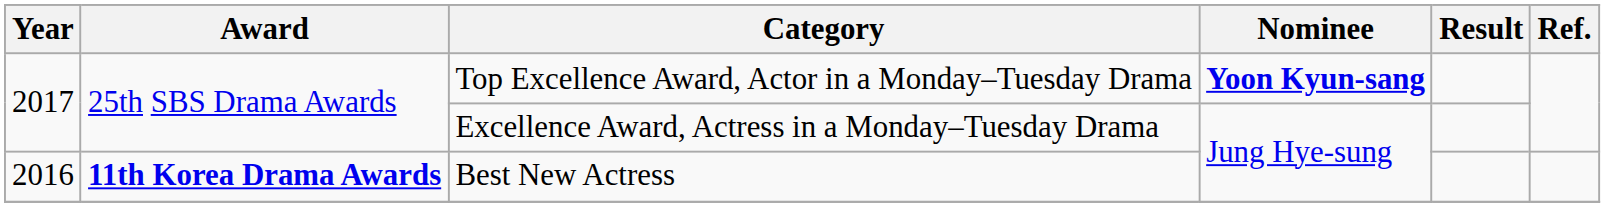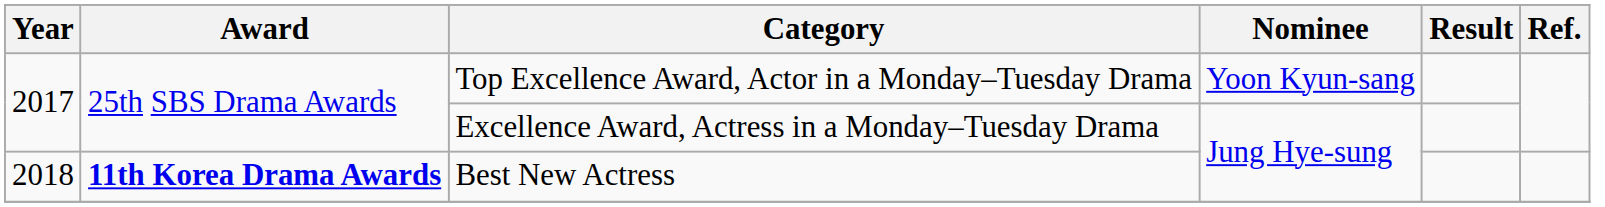Top Excellence Award, Actor in a Monday–Tuesday Drama | Nominee: bold -> normal
Best New Actress | Year: 2016 -> 2018
